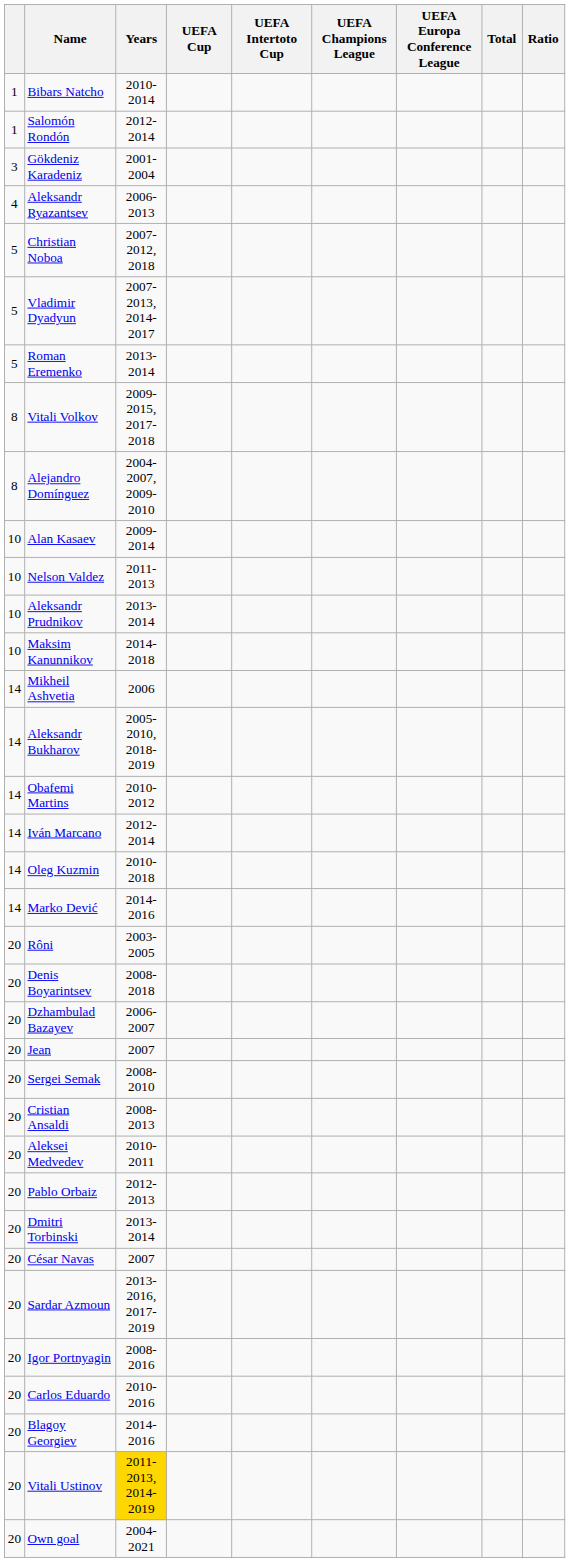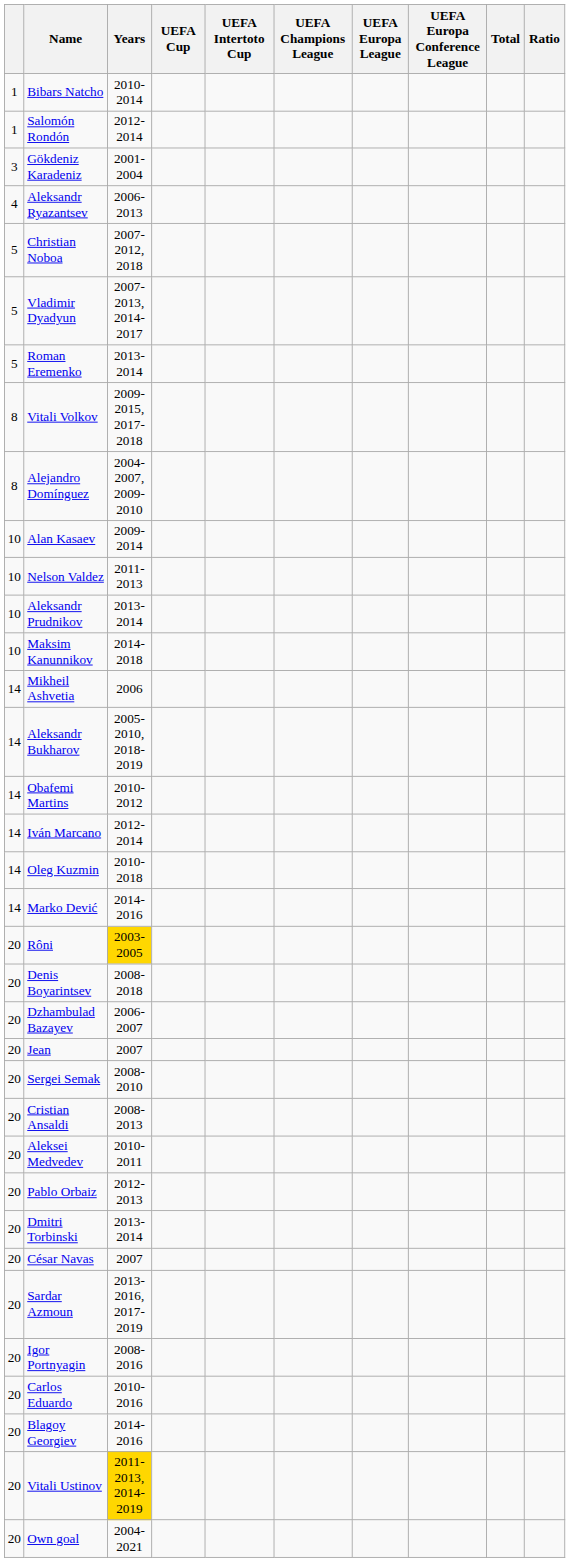+ column: UEFA Europa League
Rôni | Years: no background -> gold background
